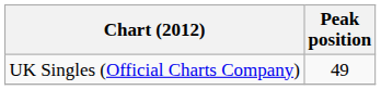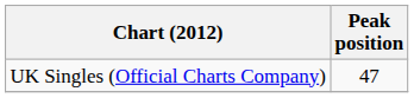UK Singles (Official Charts Company) | Peak position: 49 -> 47
